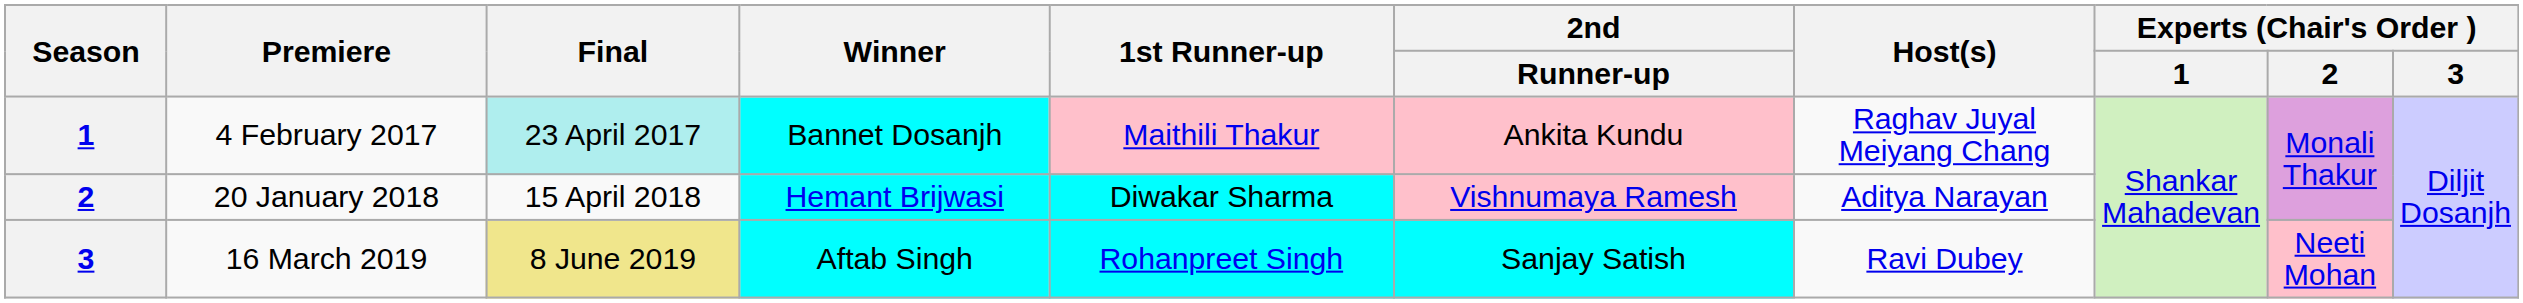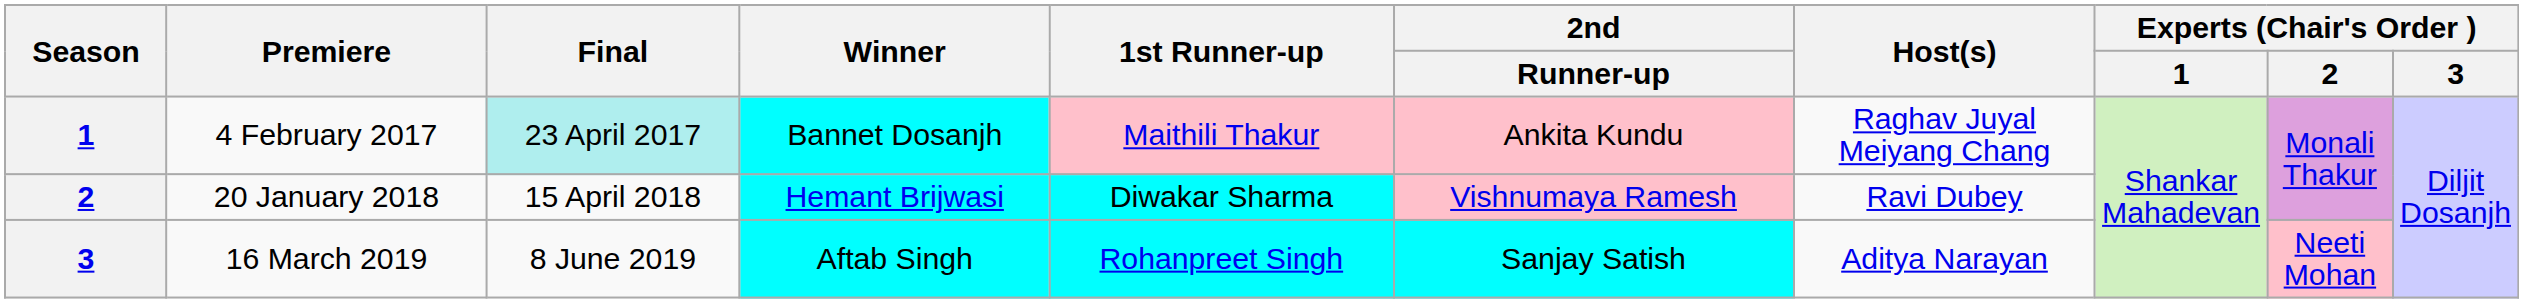20 January 2018 | Host(s): Aditya Narayan -> Ravi Dubey
16 March 2019 | Final: khaki background -> no background
16 March 2019 | Host(s): Ravi Dubey -> Aditya Narayan
